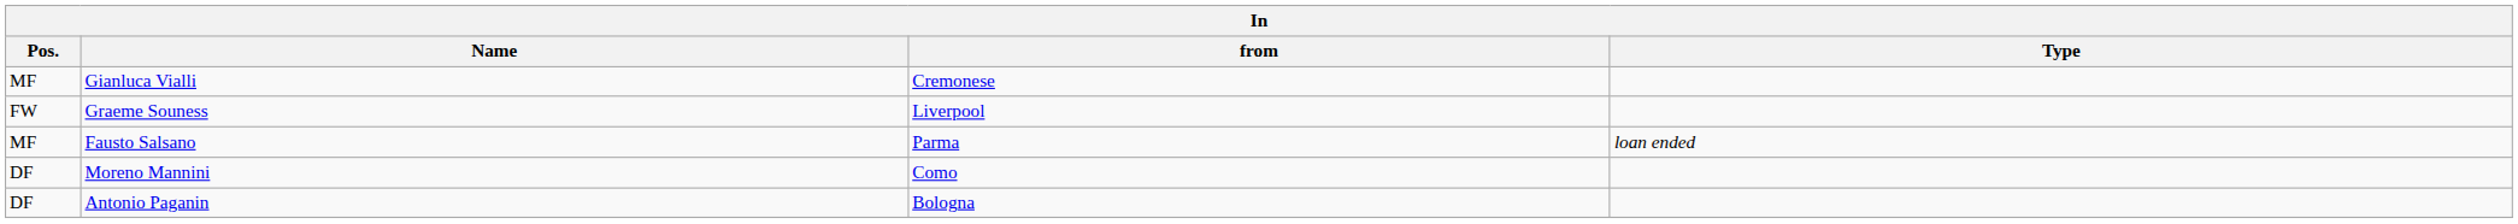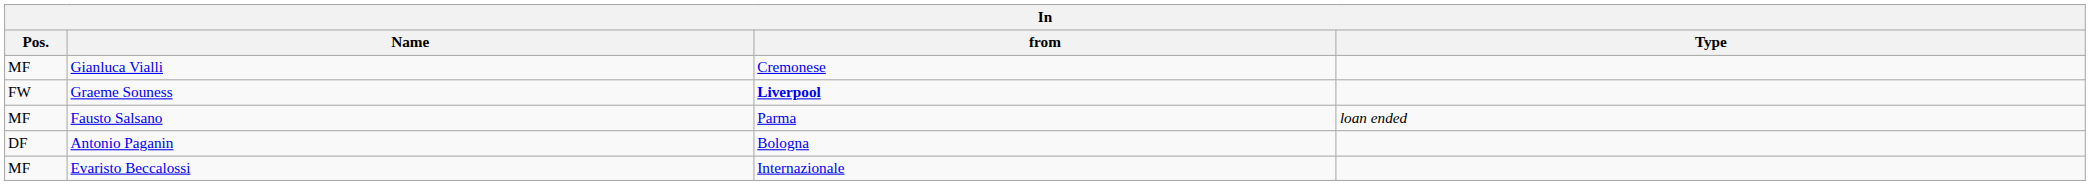Graeme Souness | from: normal -> bold
- row: DF | Moreno Mannini | Como
+ row: MF | Evaristo Beccalossi | Internazionale
